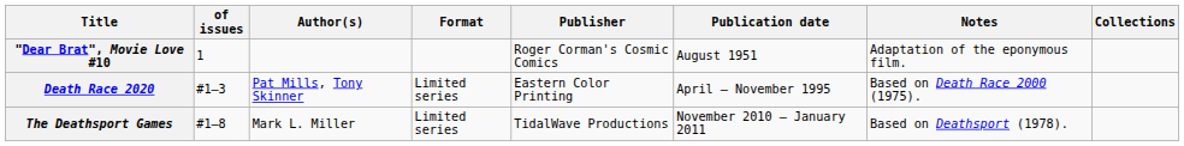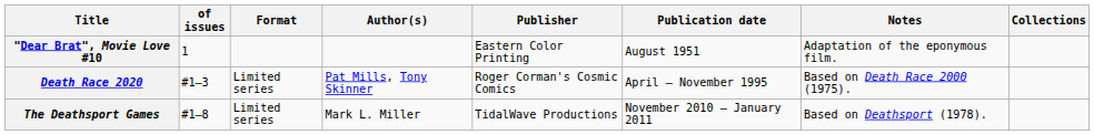columns swapped: Format <-> Author(s)
"Dear Brat", Movie Love #10 | Publisher: Roger Corman's Cosmic Comics -> Eastern Color Printing
Death Race 2020 | Publisher: Eastern Color Printing -> Roger Corman's Cosmic Comics
